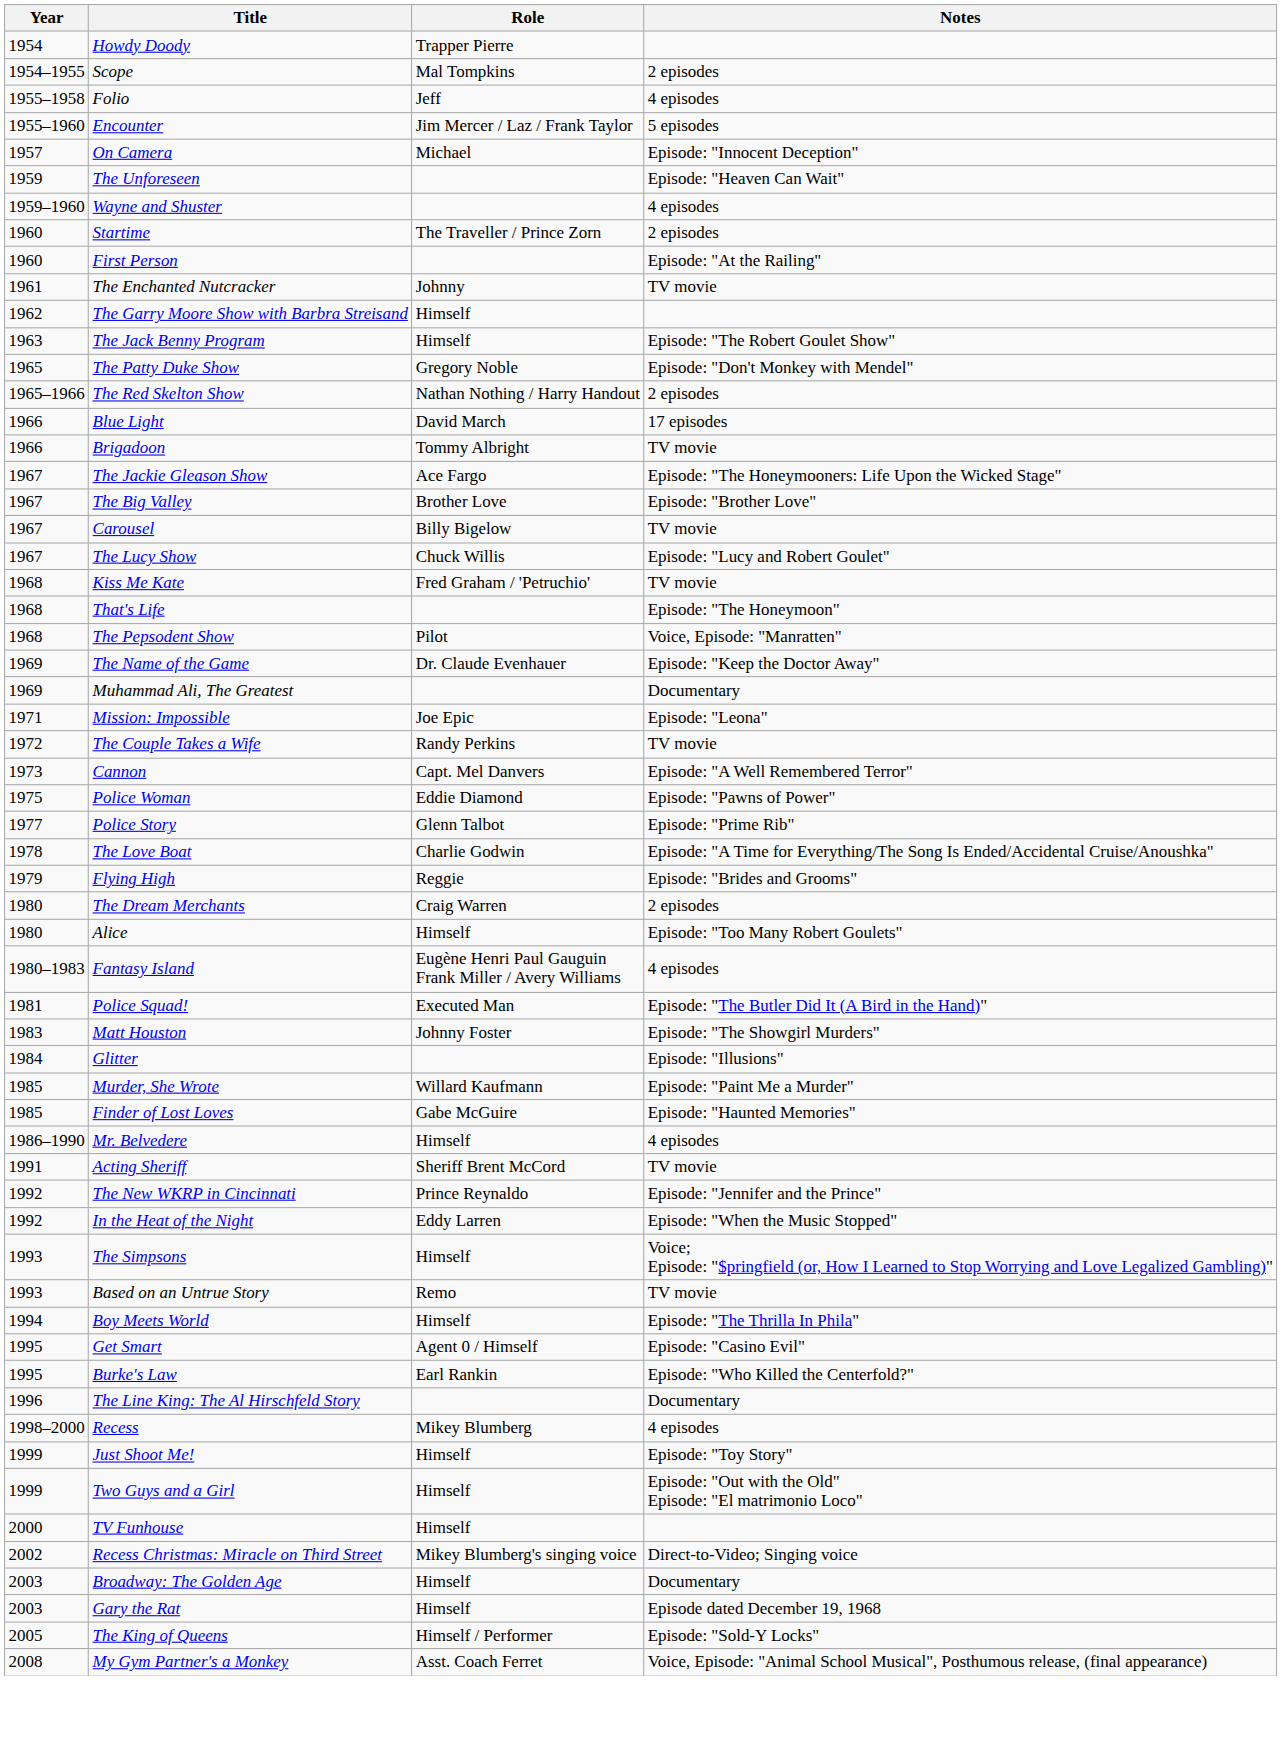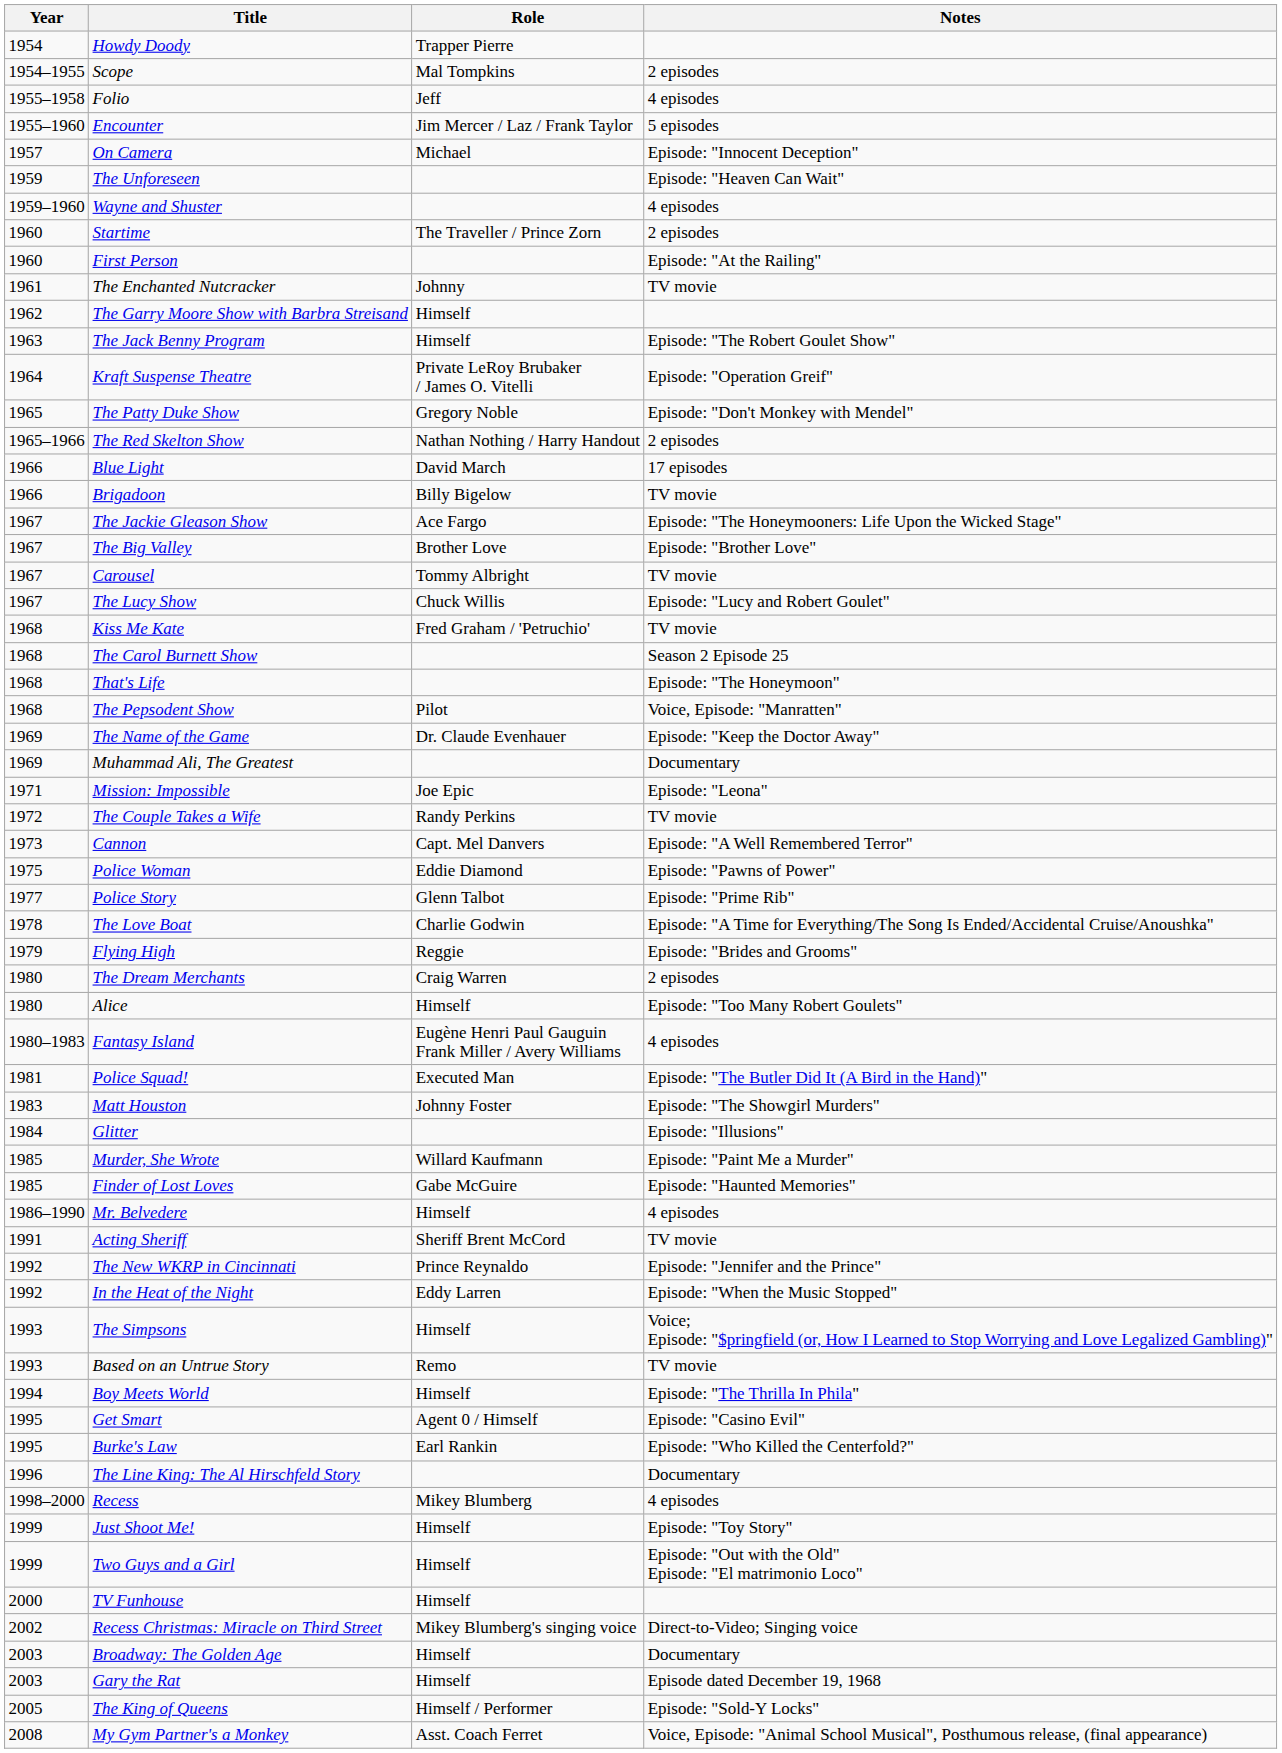+ row: 1964 | Kraft Suspense Theatre | Private LeRoy Brubaker / James O. Vitelli | Episode: "Operation Greif"
Brigadoon | Role: Tommy Albright -> Billy Bigelow
Carousel | Role: Billy Bigelow -> Tommy Albright
+ row: 1968 | The Carol Burnett Show | Season 2 Episode 25
